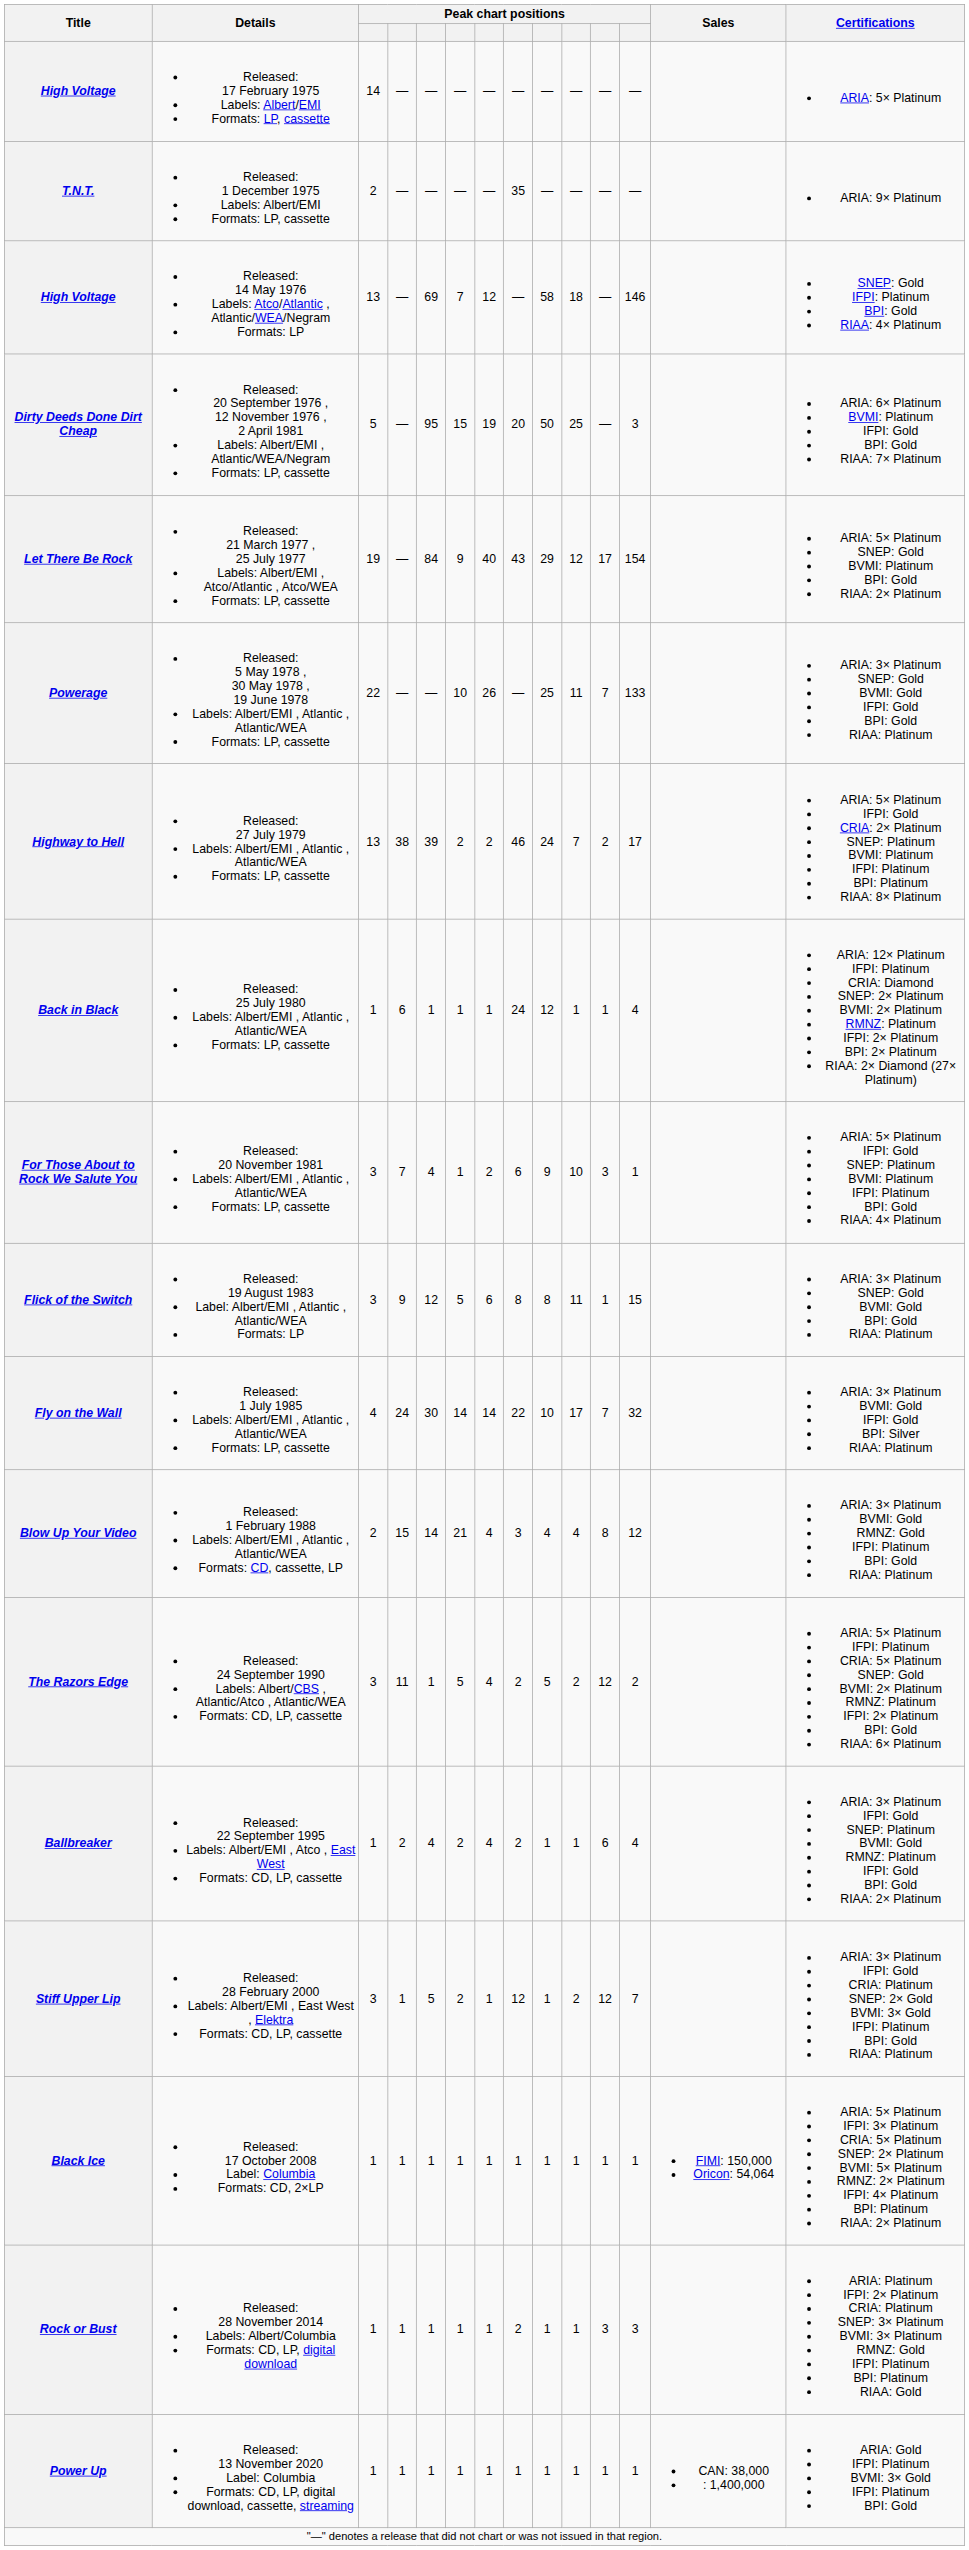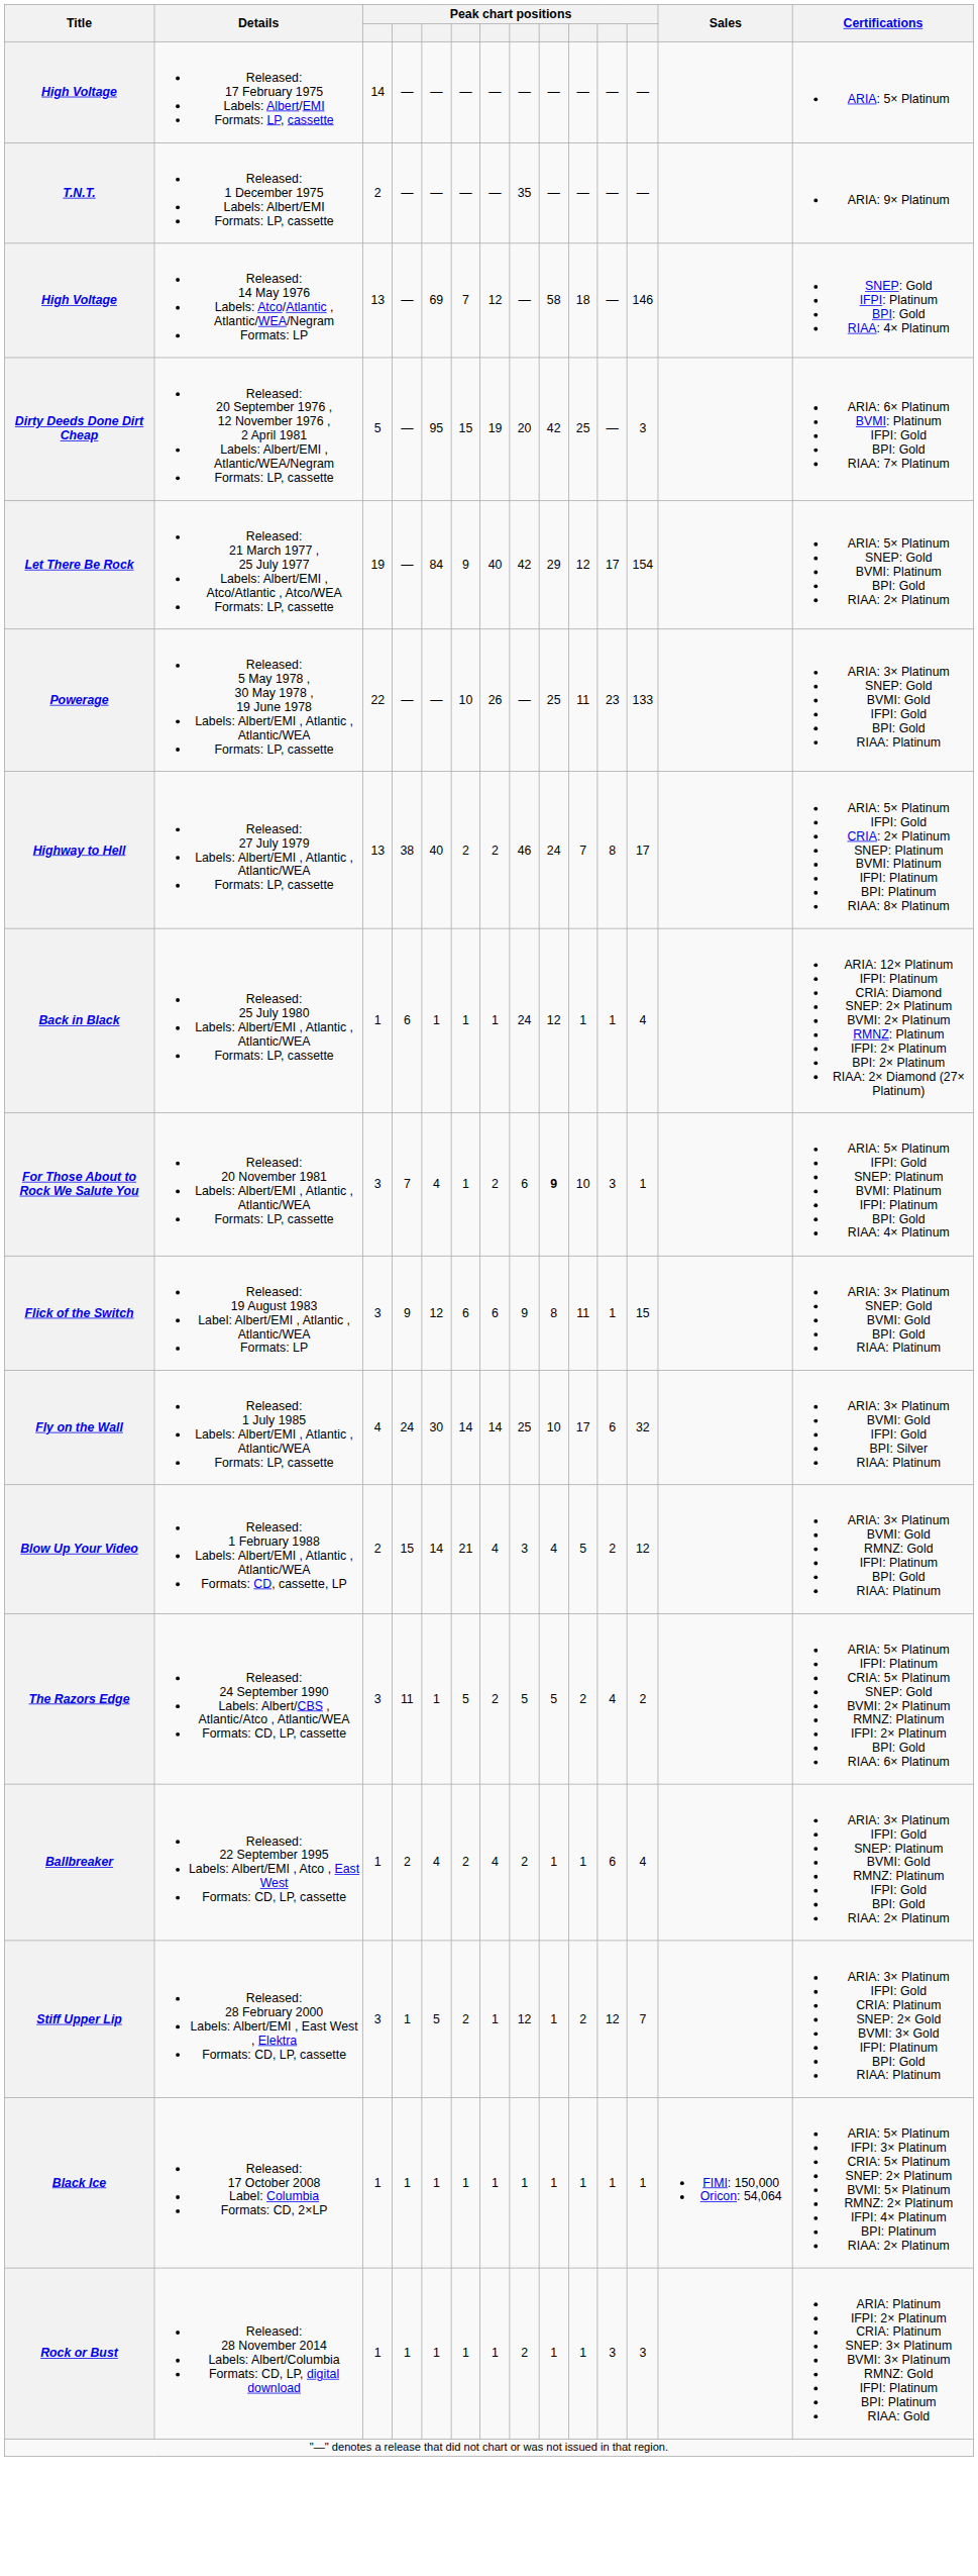Dirty Deeds Done Dirt Cheap | column 9: 50 -> 42
Let There Be Rock | column 8: 43 -> 42
Powerage | column 11: 7 -> 23
Highway to Hell | column 5: 39 -> 40
Highway to Hell | column 11: 2 -> 8
For Those About to Rock We Salute You | column 9: normal -> bold
Flick of the Switch | column 6: 5 -> 6
Flick of the Switch | column 8: 8 -> 9
Fly on the Wall | column 8: 22 -> 25
Fly on the Wall | column 11: 7 -> 6
Blow Up Your Video | column 10: 4 -> 5
Blow Up Your Video | column 11: 8 -> 2
The Razors Edge | column 7: 4 -> 2
The Razors Edge | column 8: 2 -> 5
The Razors Edge | column 11: 12 -> 4
- row: Power Up | Released: 13 November 2020 Label: Columbia Formats: CD, LP, digital download, cassette, streaming | 1 | 1 | 1 | 1 | 1 | 1 | 1 | 1 | 1 | 1 | CAN: 38,000 : 1,400,000 | ARIA: Gold IFPI: Platinum BVMI: 3× Gold IFPI: Platinum BPI: Gold
